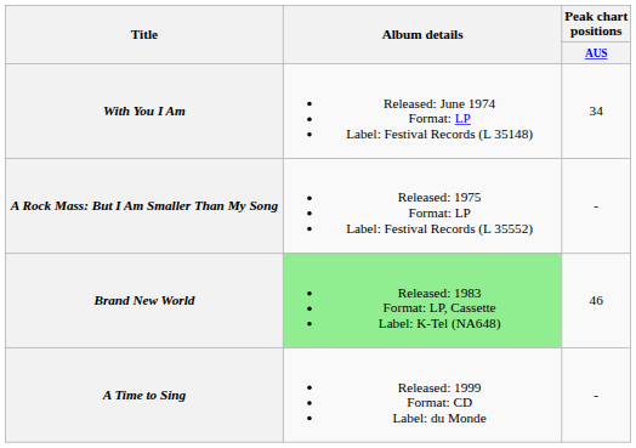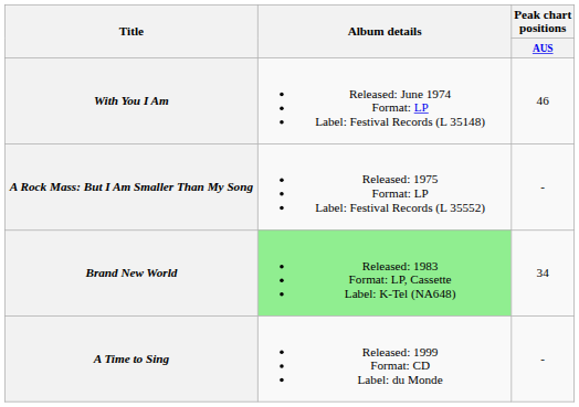With You I Am | Peak chart positions / AUS: 34 -> 46
Brand New World | Peak chart positions / AUS: 46 -> 34
